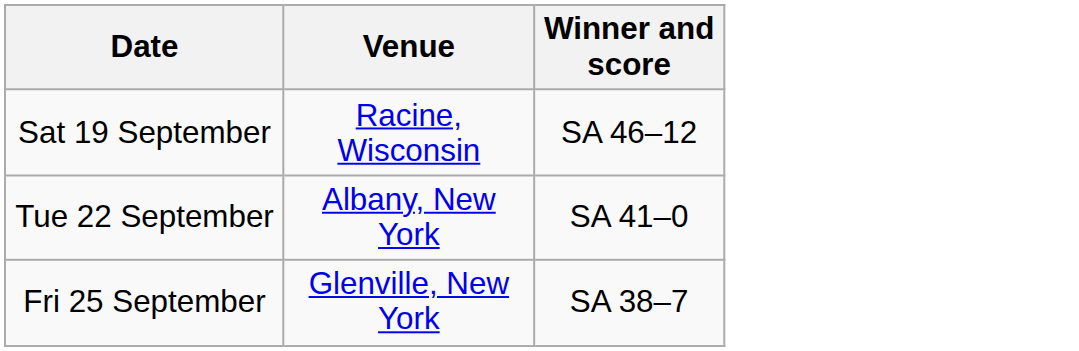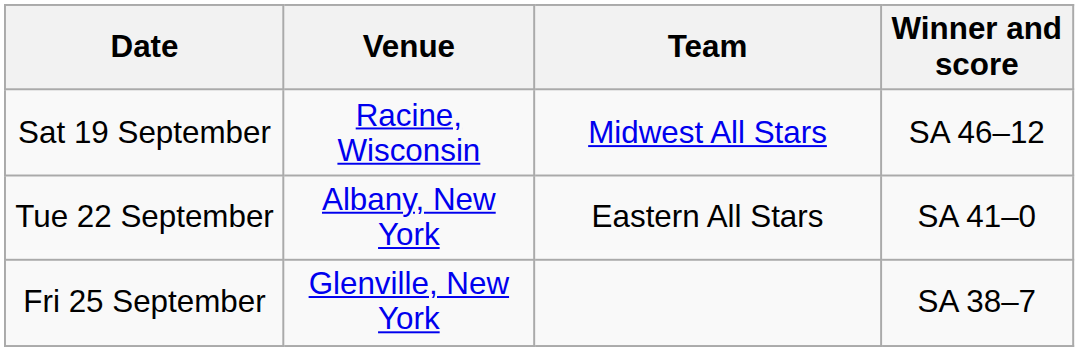+ column: Team | Midwest All Stars | Eastern All Stars
